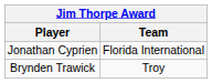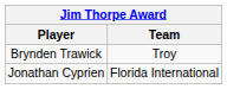rows swapped: Brynden Trawick <-> Jonathan Cyprien
